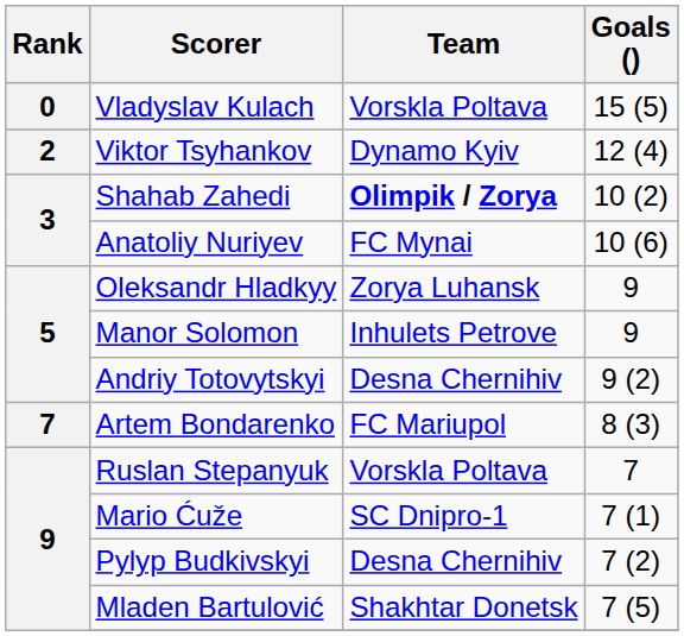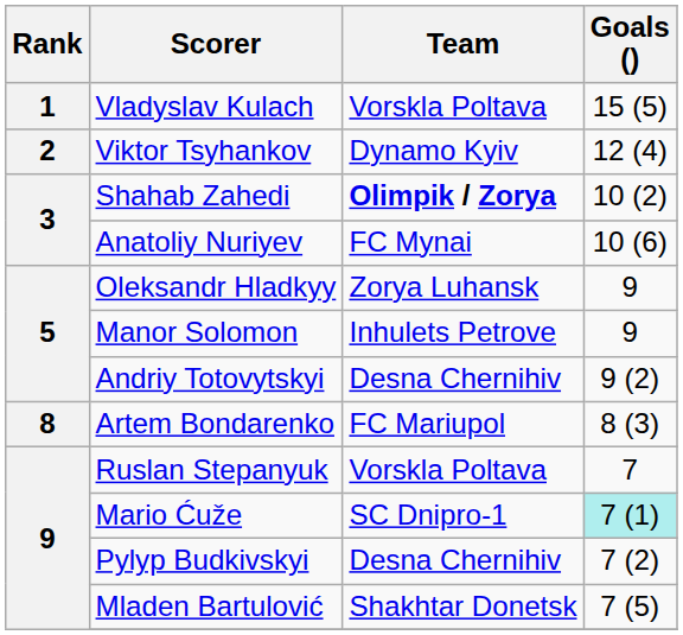Vladyslav Kulach | Rank: 0 -> 1
Artem Bondarenko | Rank: 7 -> 8
Mario Ćuže | Goals (): no background -> paleturquoise background
